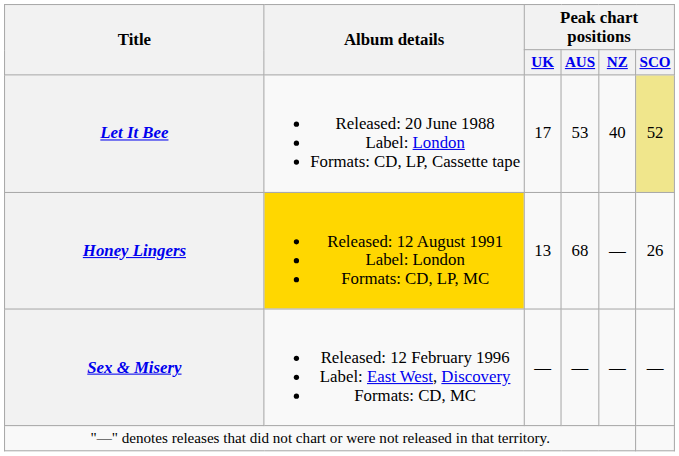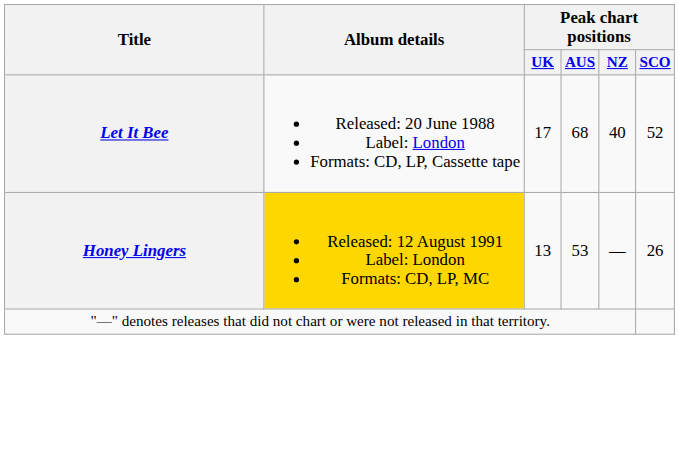Let It Bee | Peak chart positions / AUS: 53 -> 68
Let It Bee | Peak chart positions / SCO: khaki background -> no background
Honey Lingers | Peak chart positions / AUS: 68 -> 53
- row: Sex & Misery | Released: 12 February 1996 Label: East West, Discovery Formats: CD, MC | — | — | — | —
